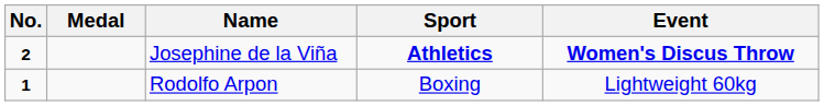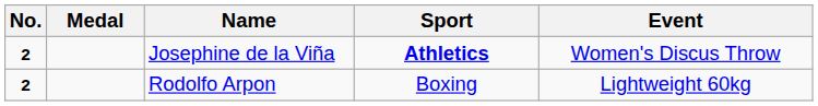Josephine de la Viña | Event: bold -> normal
Rodolfo Arpon | No.: 1 -> 2
